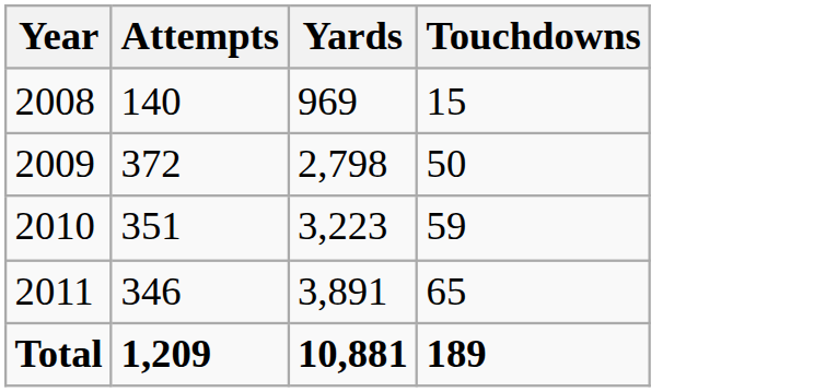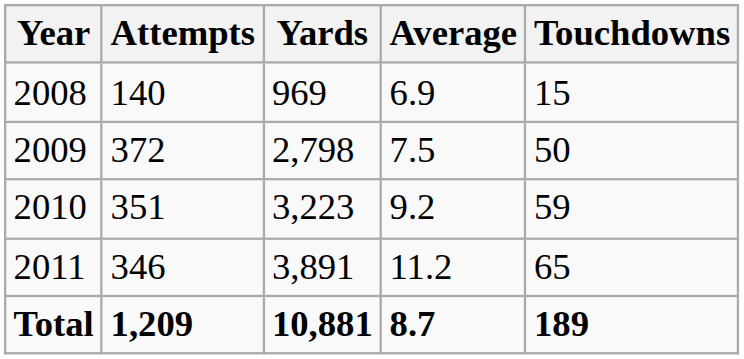+ column: Average | 6.9 | 7.5 | 9.2 | 11.2 | 8.7
